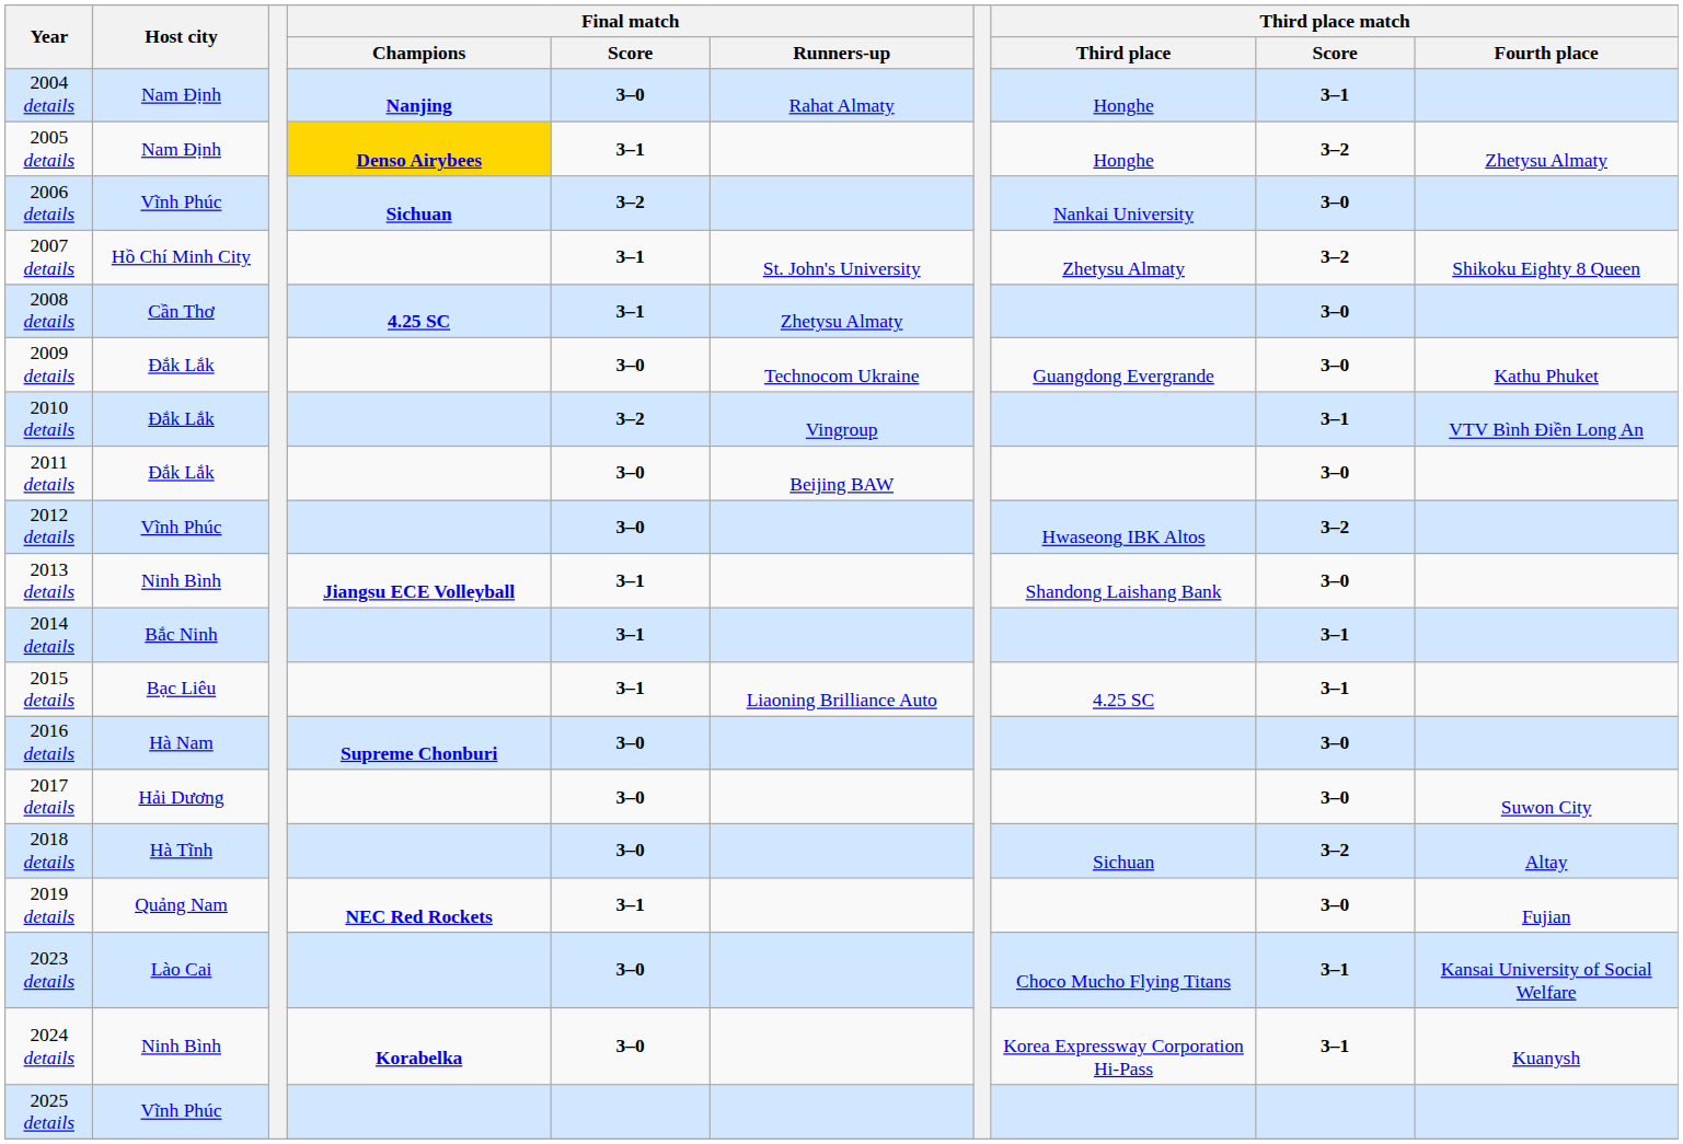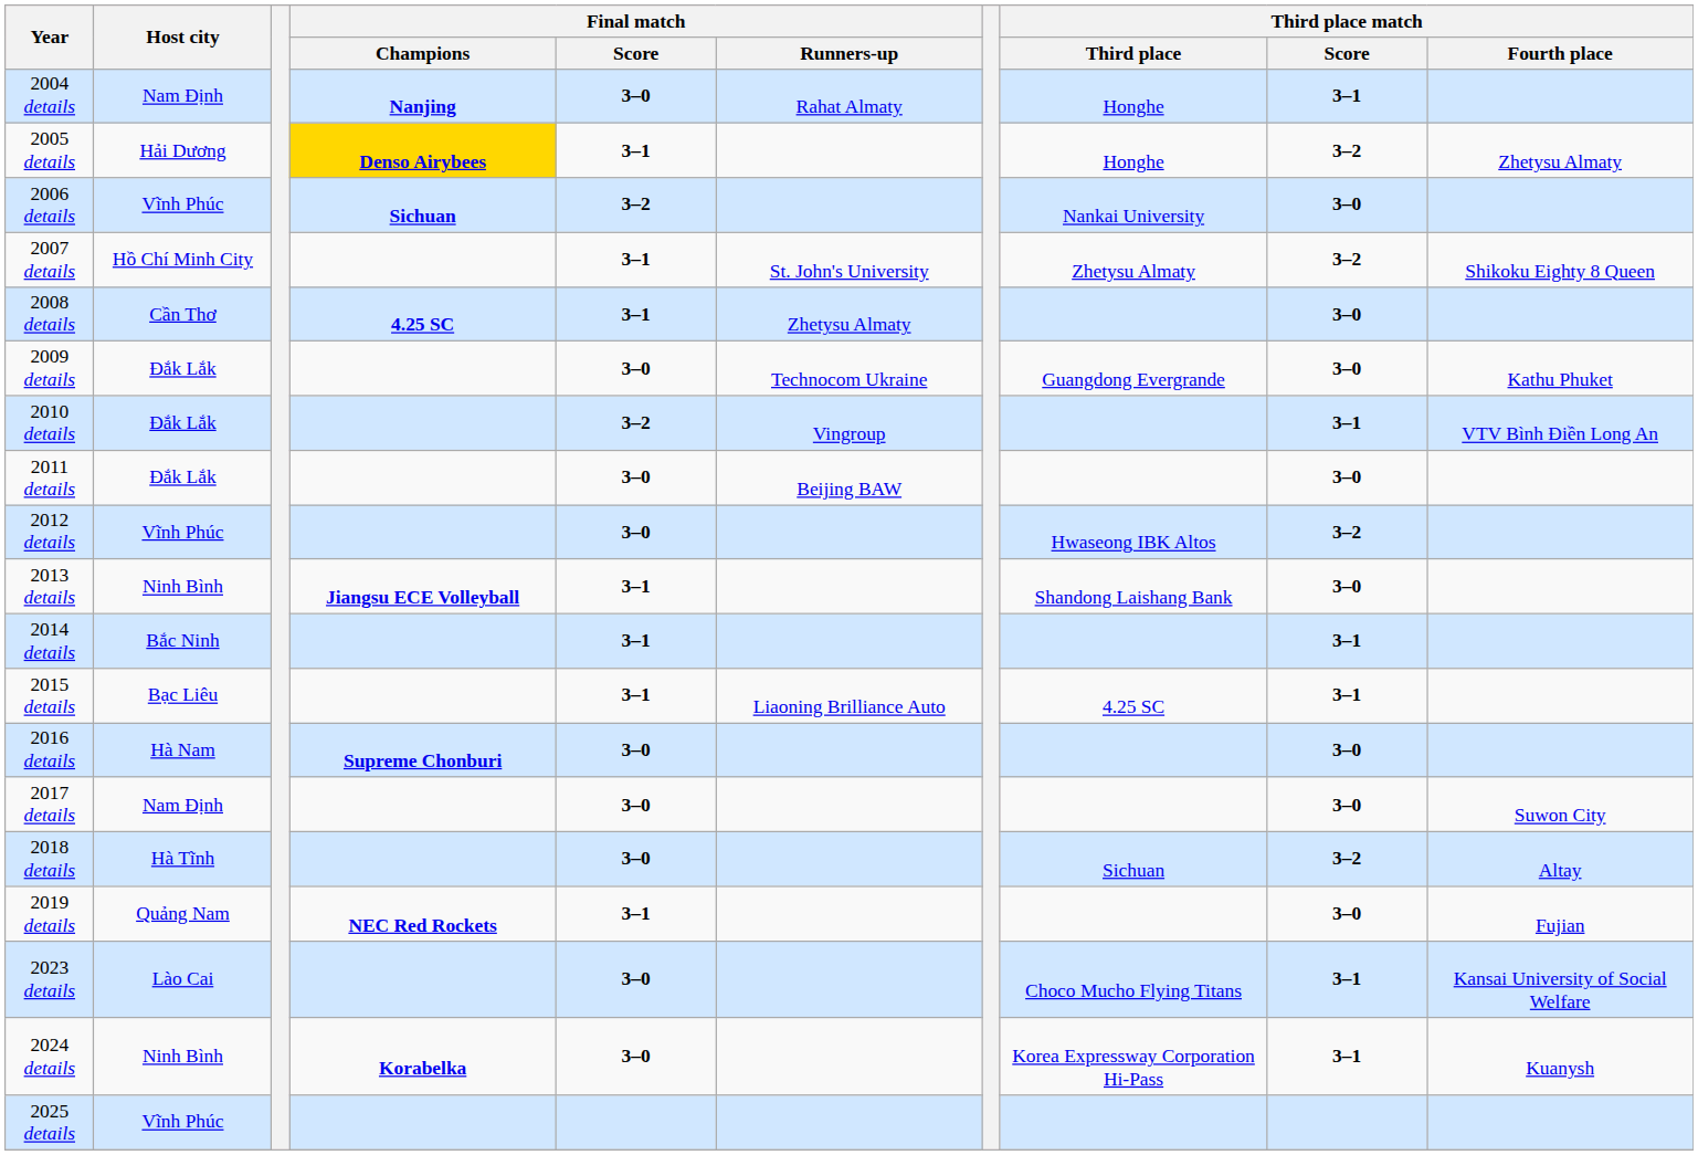2005 details | Host city: Nam Định -> Hải Dương
2017 details | Host city: Hải Dương -> Nam Định
